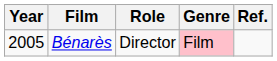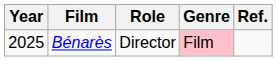Bénarès | Year: 2005 -> 2025
